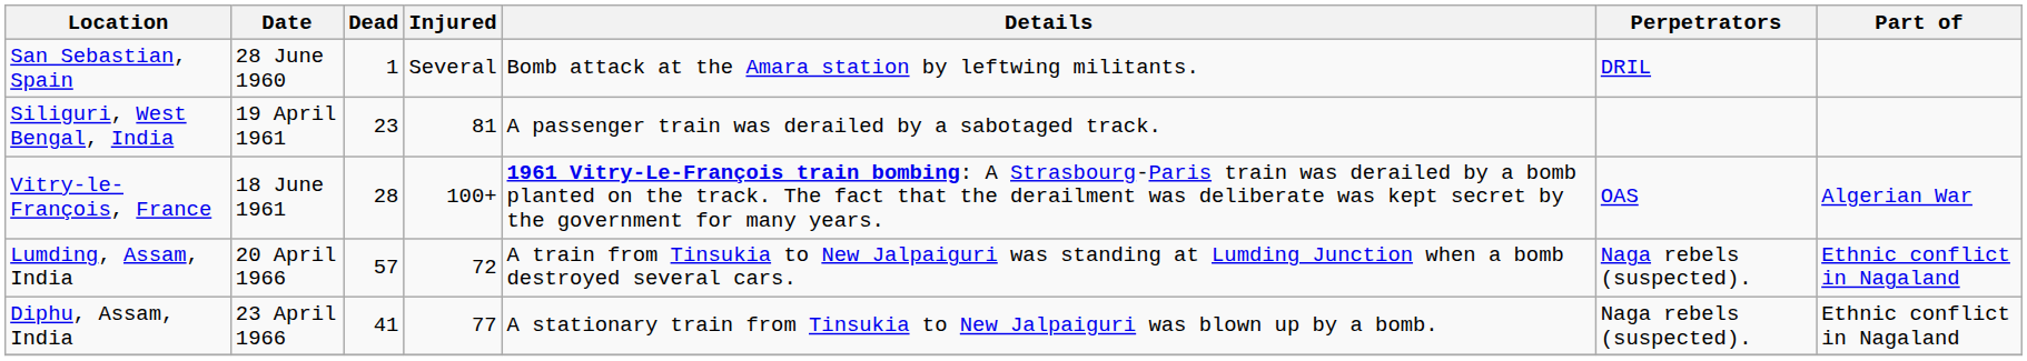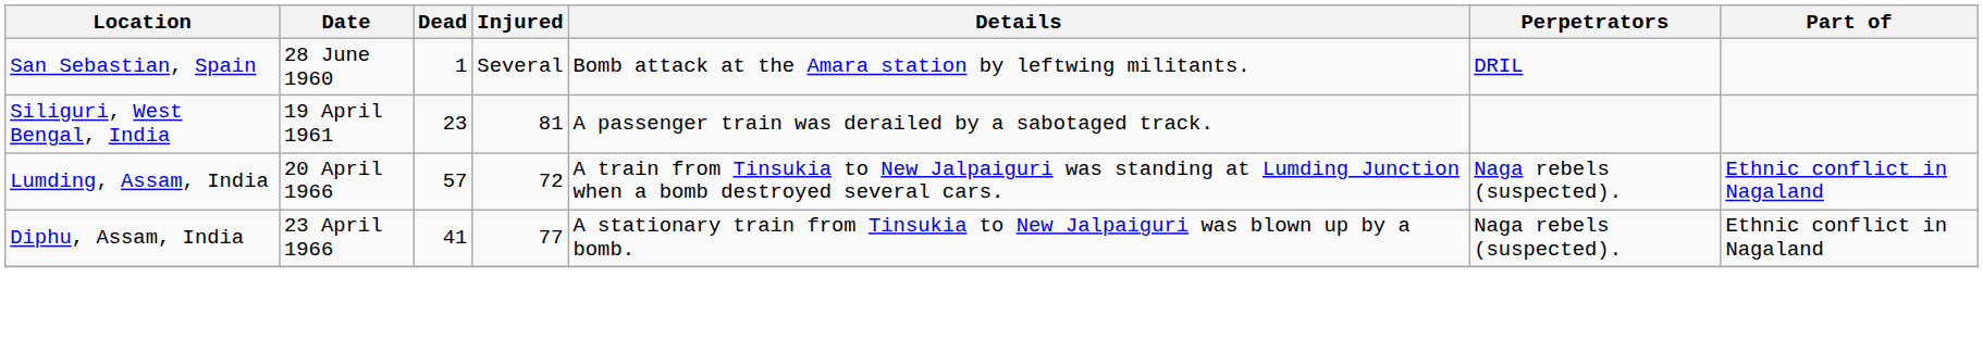- row: Vitry-le-François, France | 18 June 1961 | 28 | 100+ | 1961 Vitry-Le-François train bombing: A Strasbourg-Paris train was derailed by a bomb planted on the track. The fact that the derailment was deliberate was kept secret by the government for many years. | OAS | Algerian War
